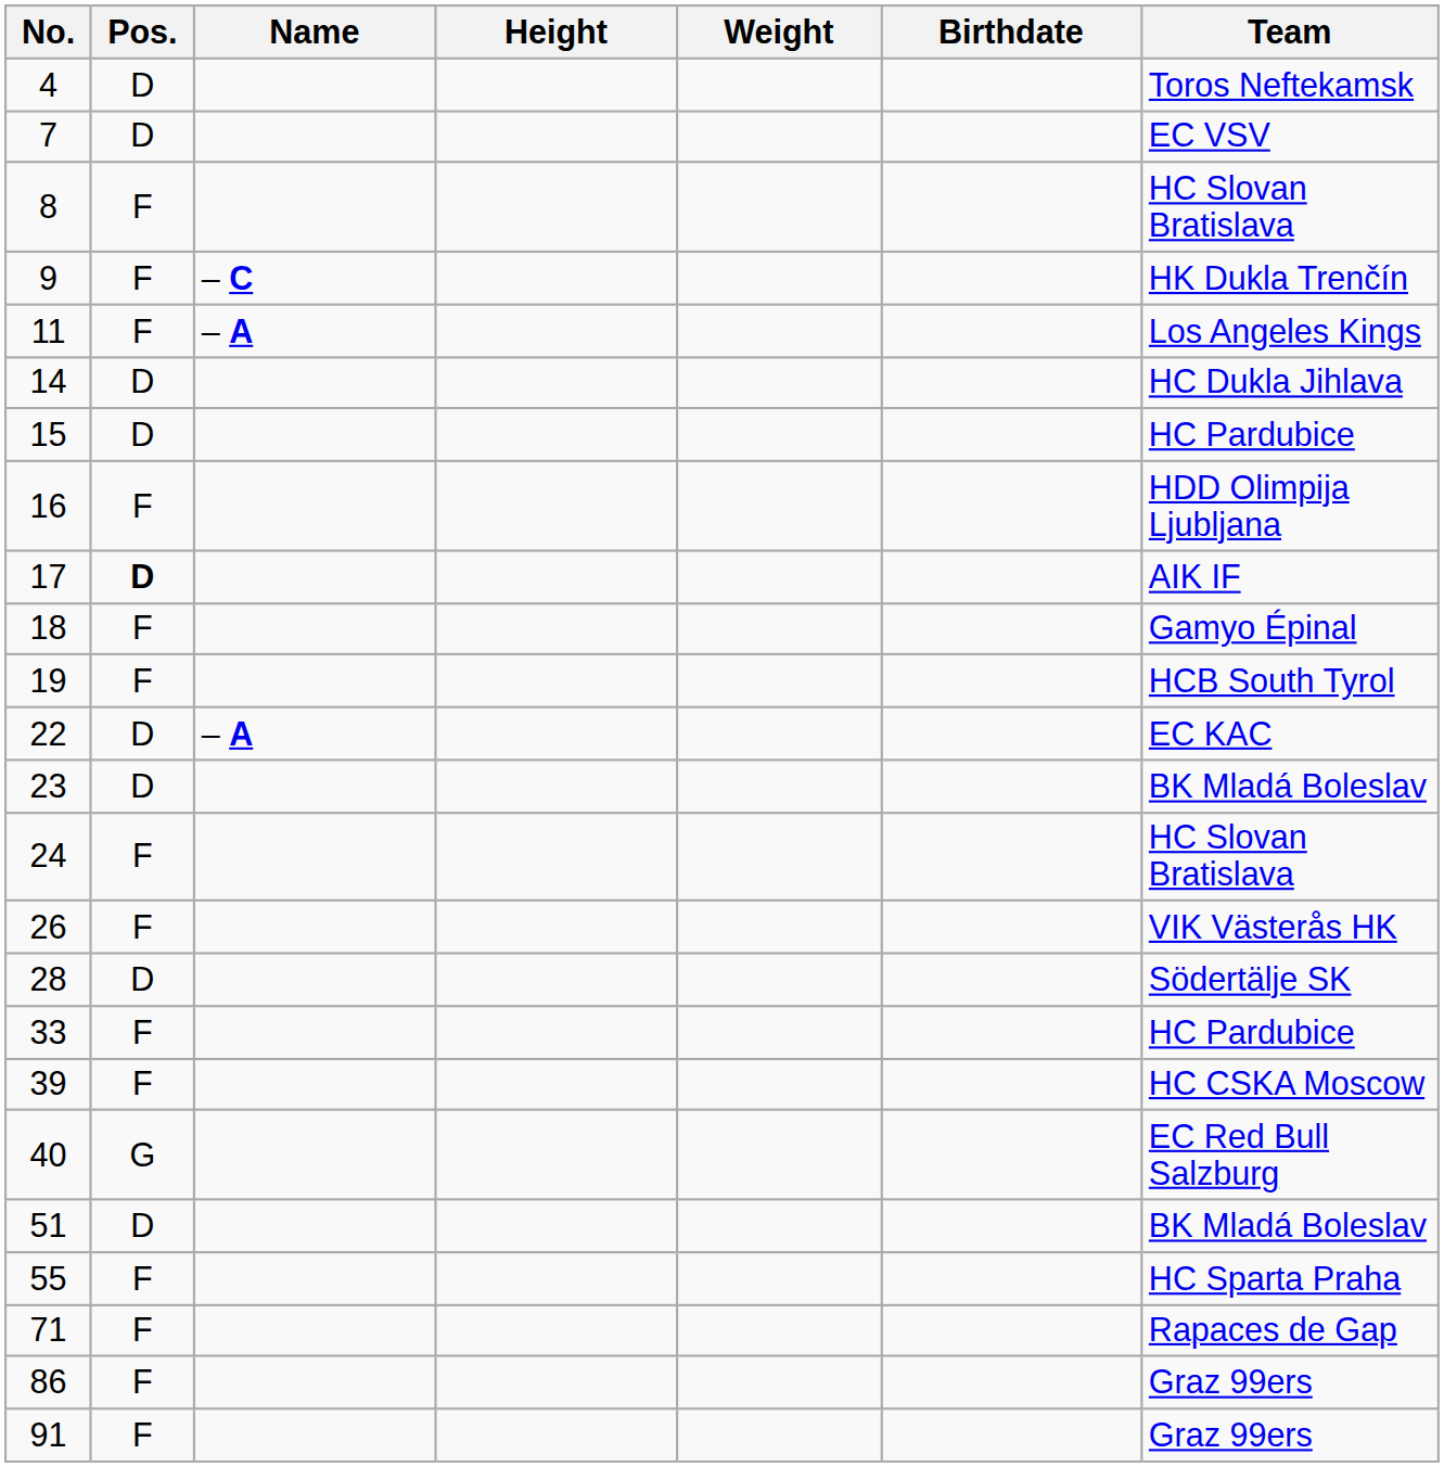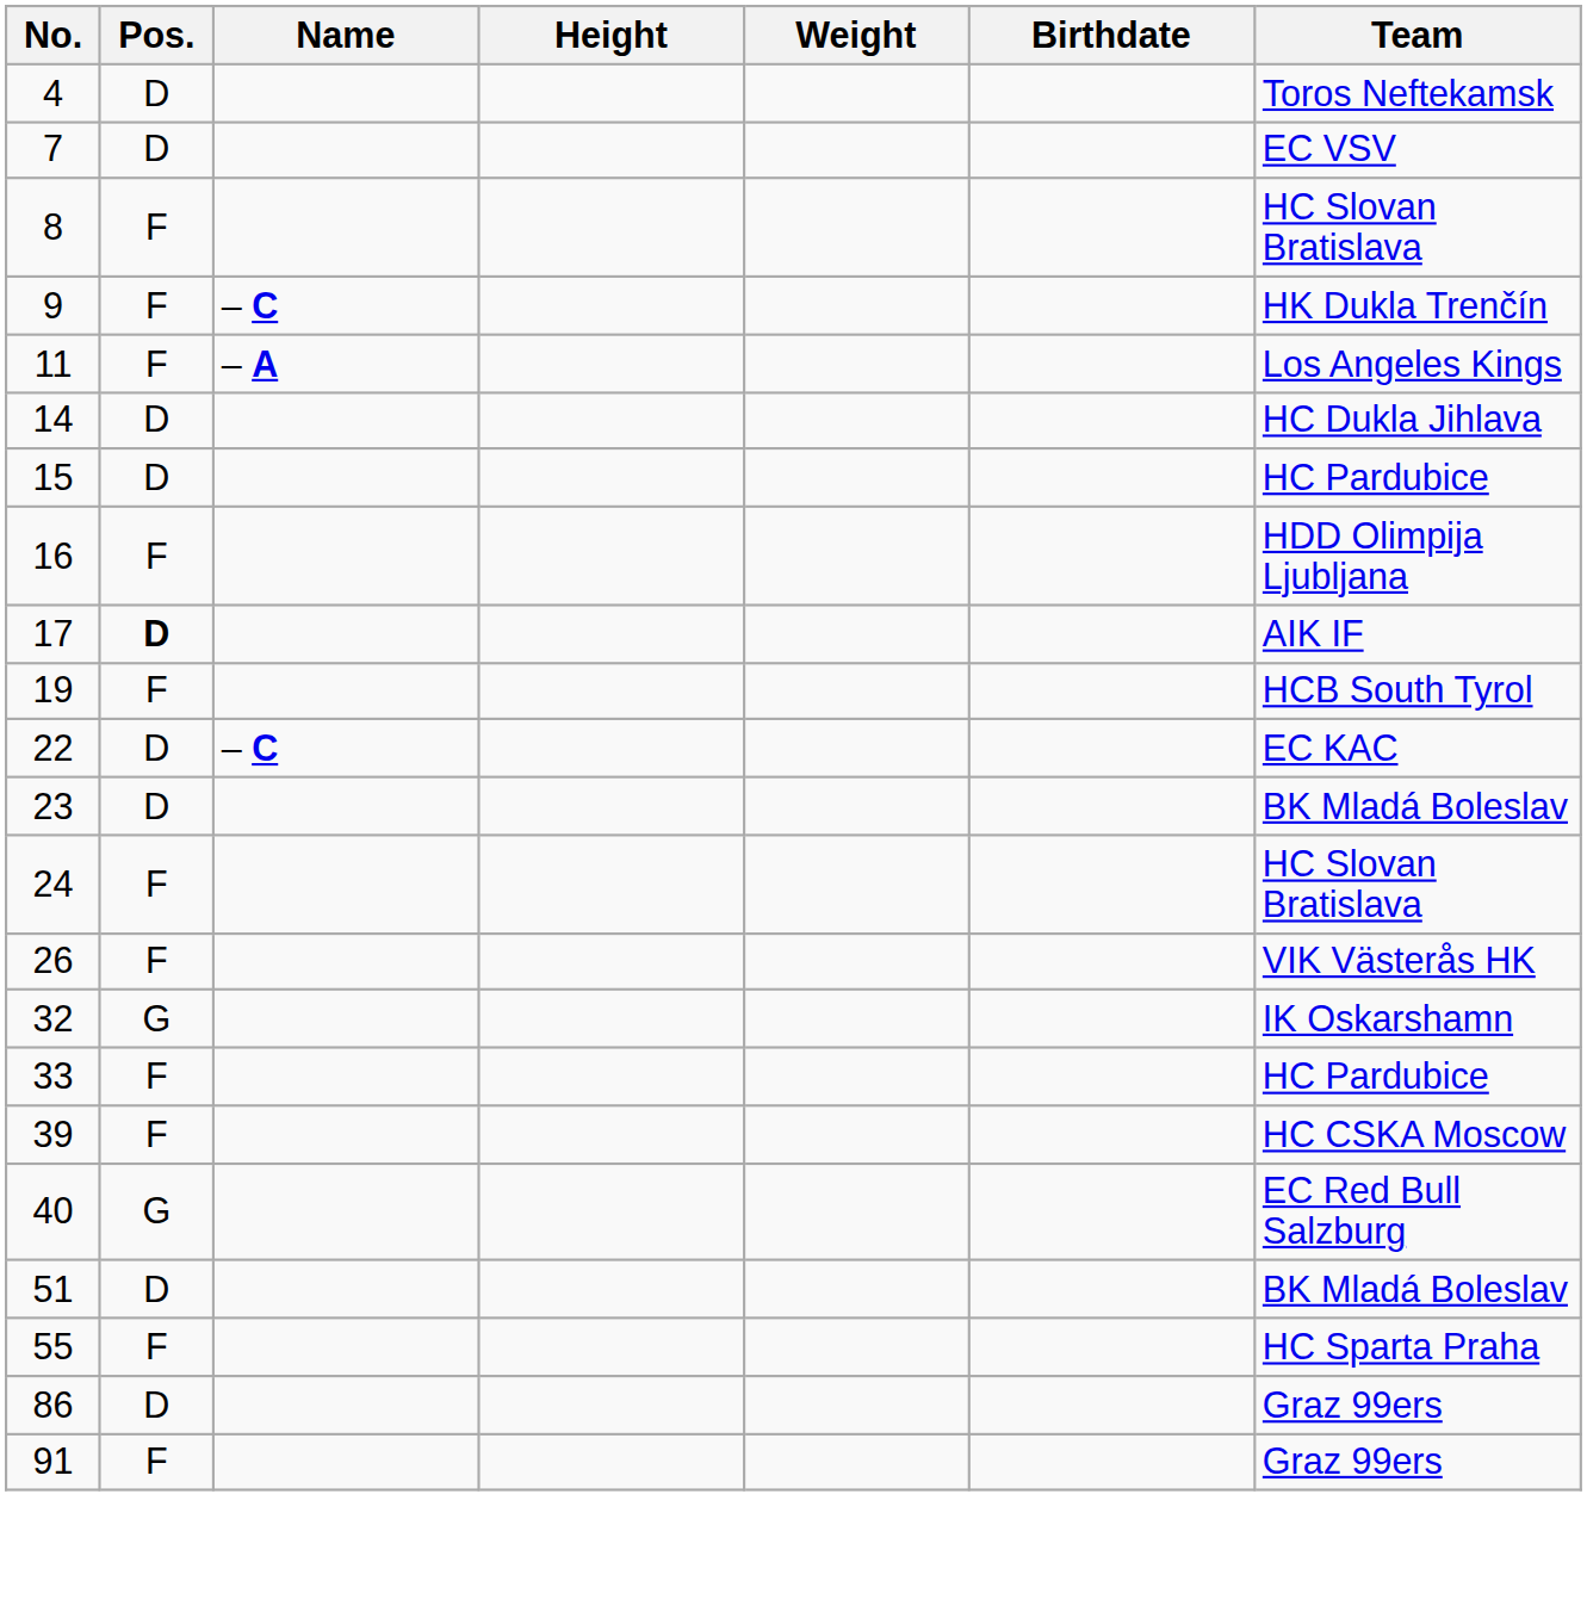- row: 18 | F | Gamyo Épinal
22 | Name: – A -> – C
- row: 28 | D | Södertälje SK
+ row: 32 | G | IK Oskarshamn
- row: 71 | F | Rapaces de Gap
86 | Pos.: F -> D
